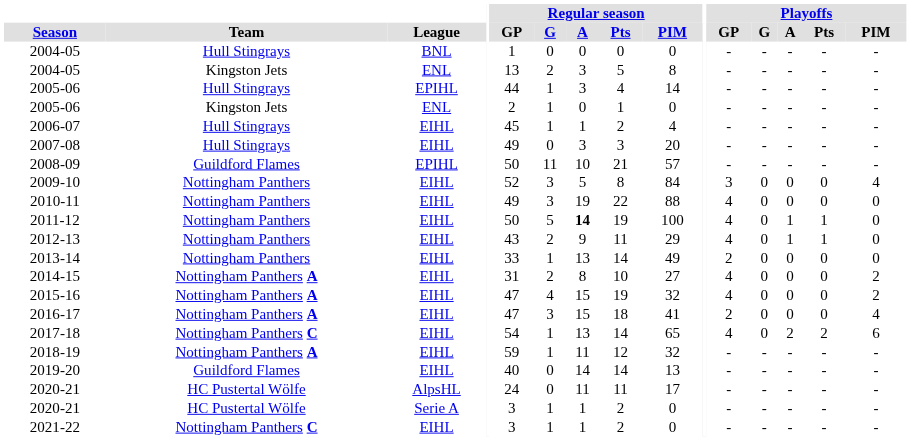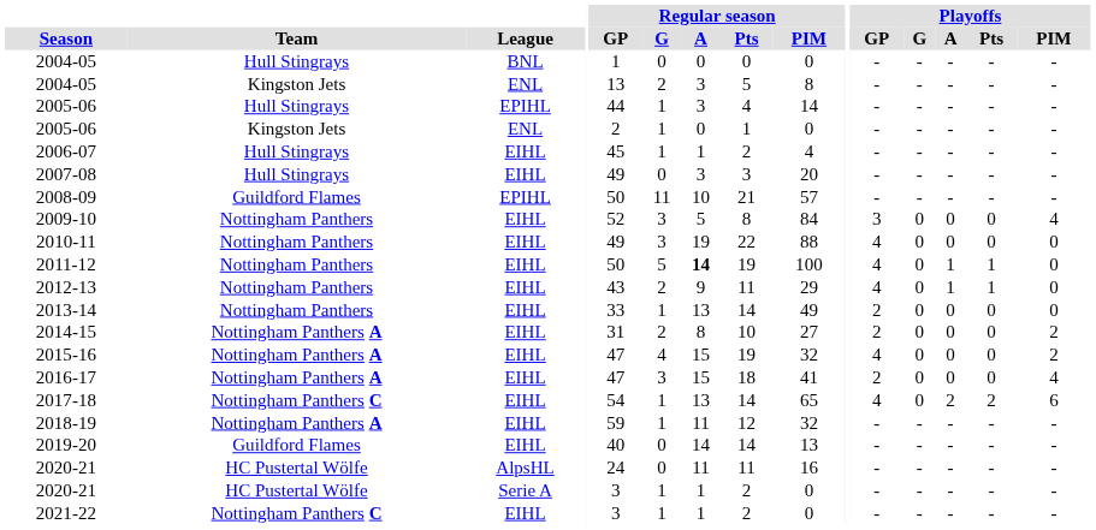2014-15 | Playoffs / GP: 4 -> 2
2020-21 / AlpsHL | Regular season / PIM: 17 -> 16
